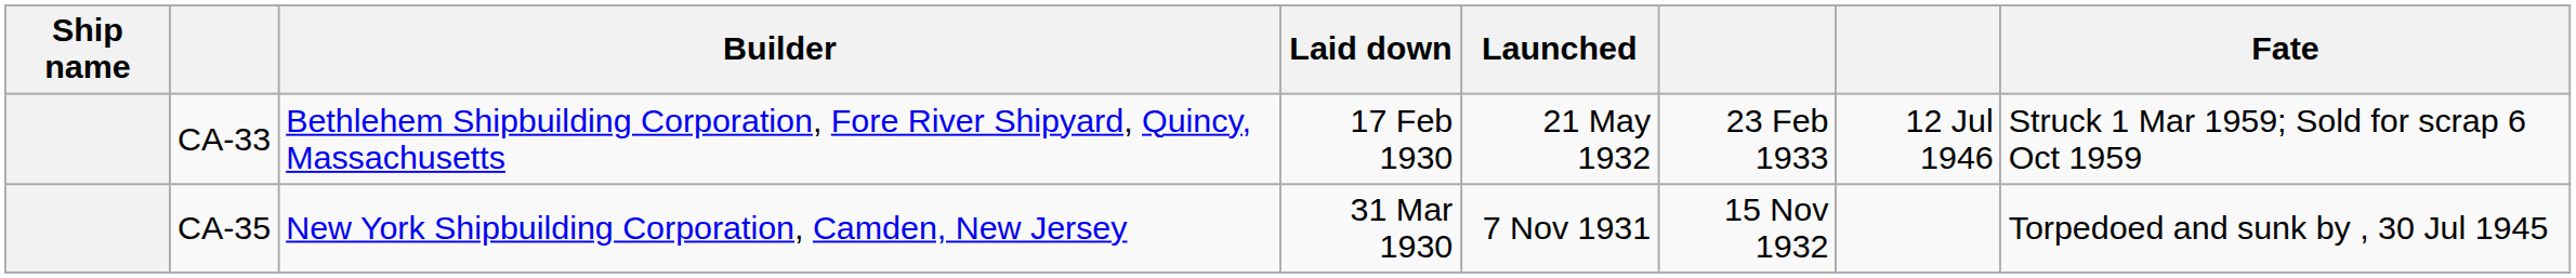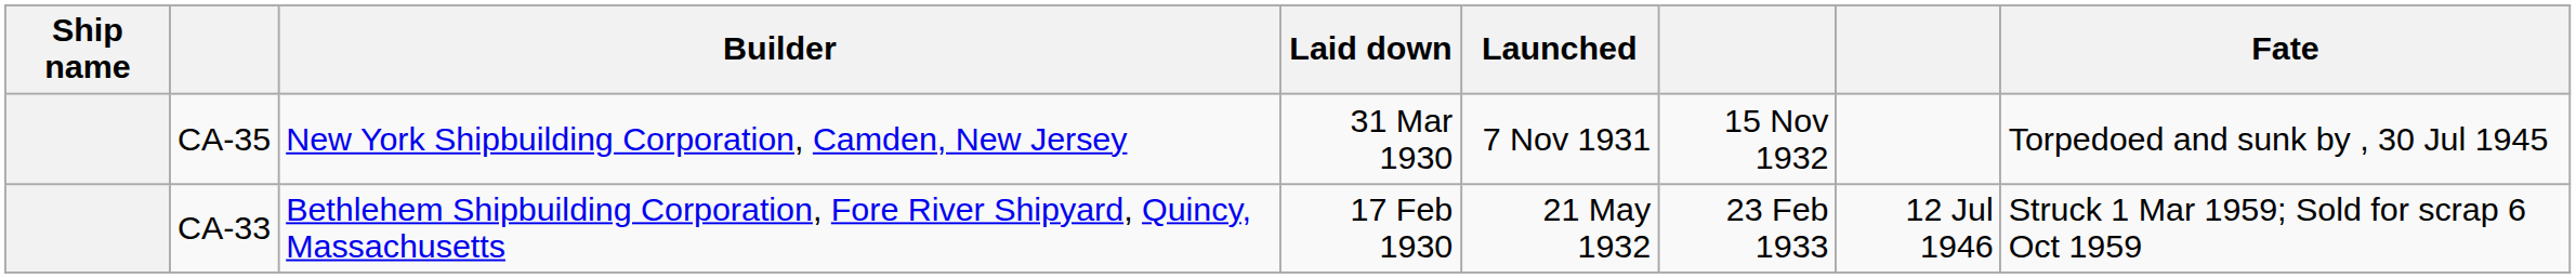rows swapped: CA-33 <-> CA-35
